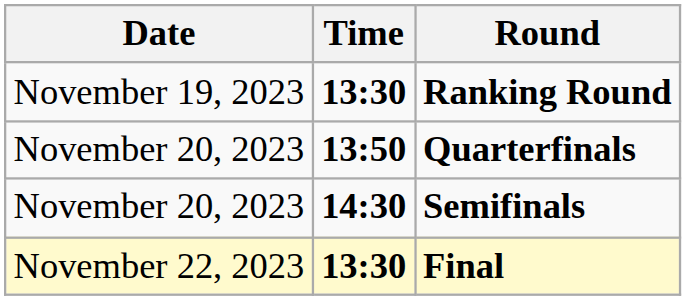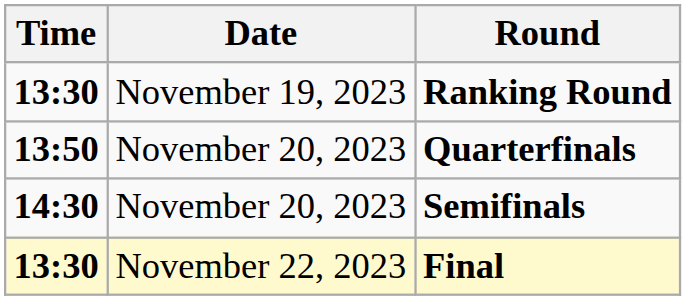columns swapped: Date <-> Time
